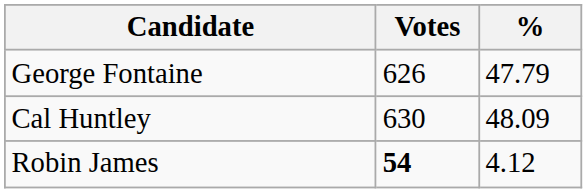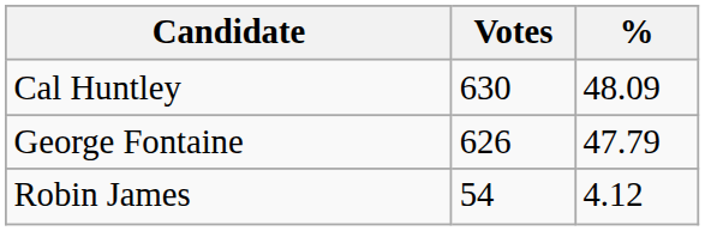rows swapped: Cal Huntley <-> George Fontaine
Robin James | Votes: bold -> normal
